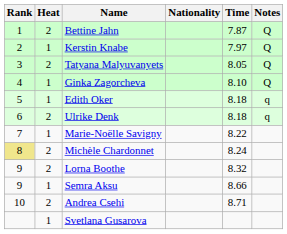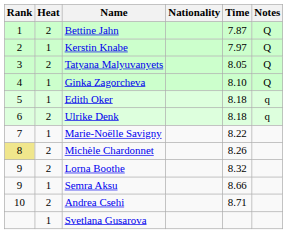Michèle Chardonnet | Time: 8.24 -> 8.26
